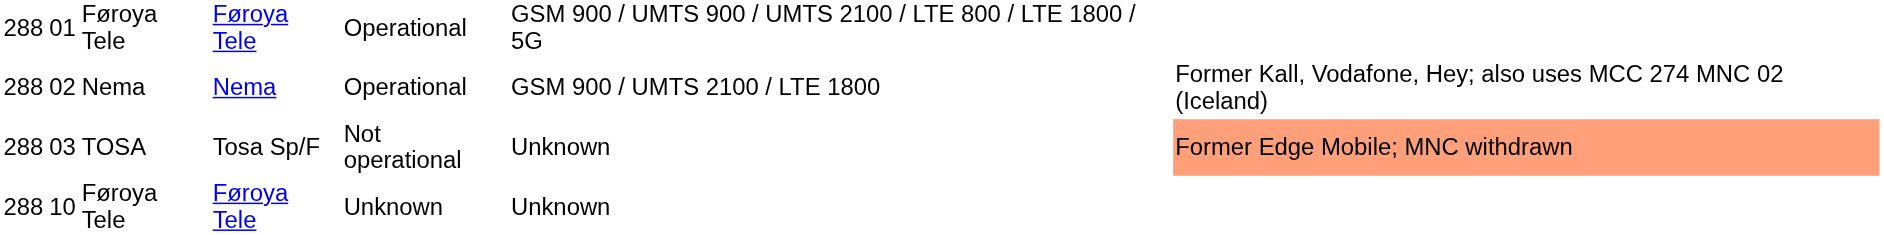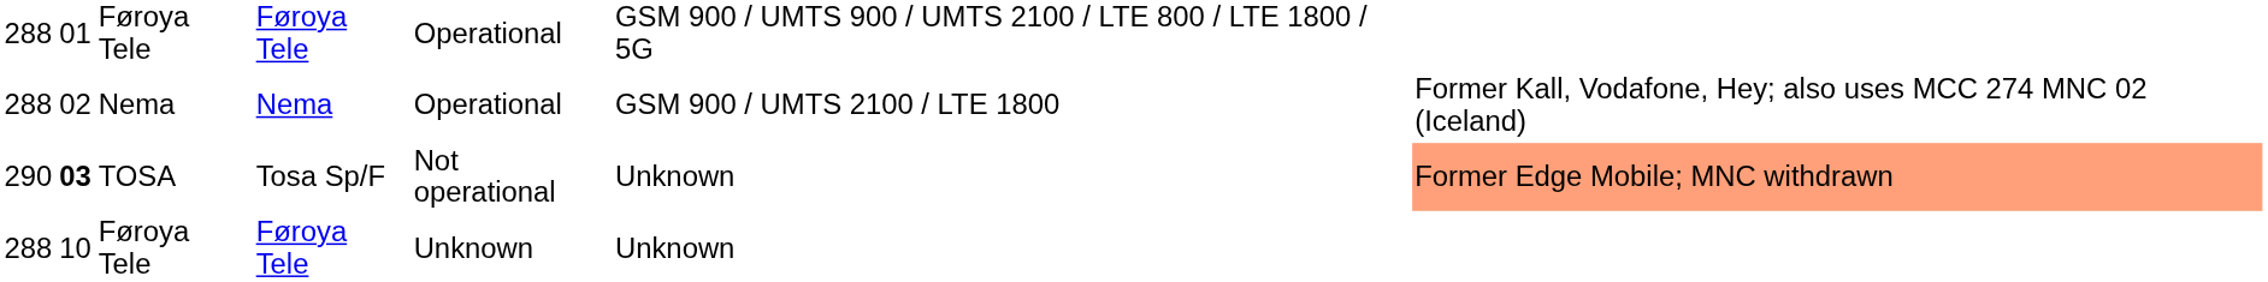TOSA | column 1: 288 -> 290
TOSA | column 2: normal -> bold
